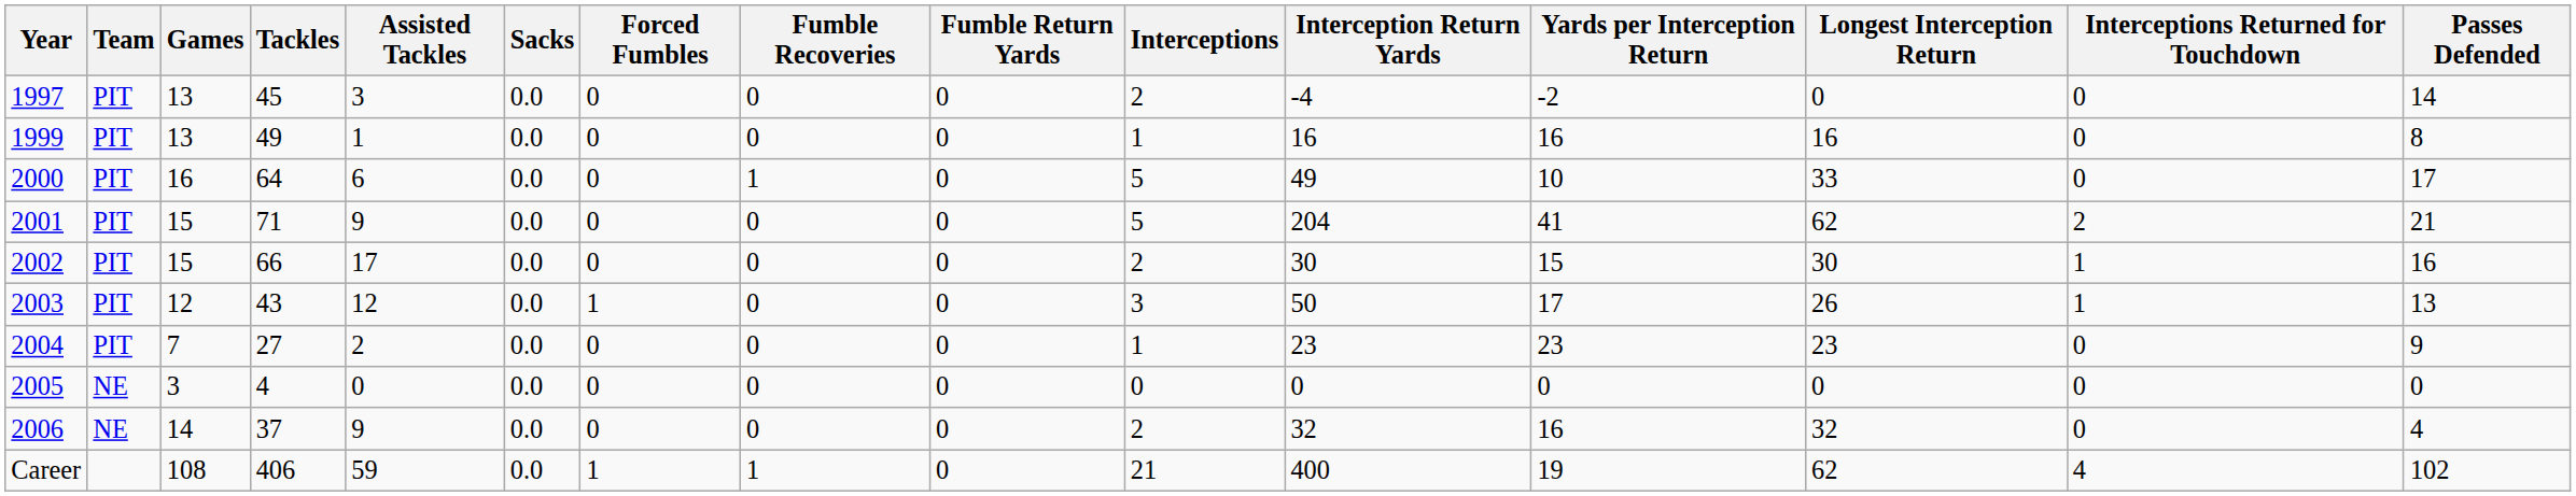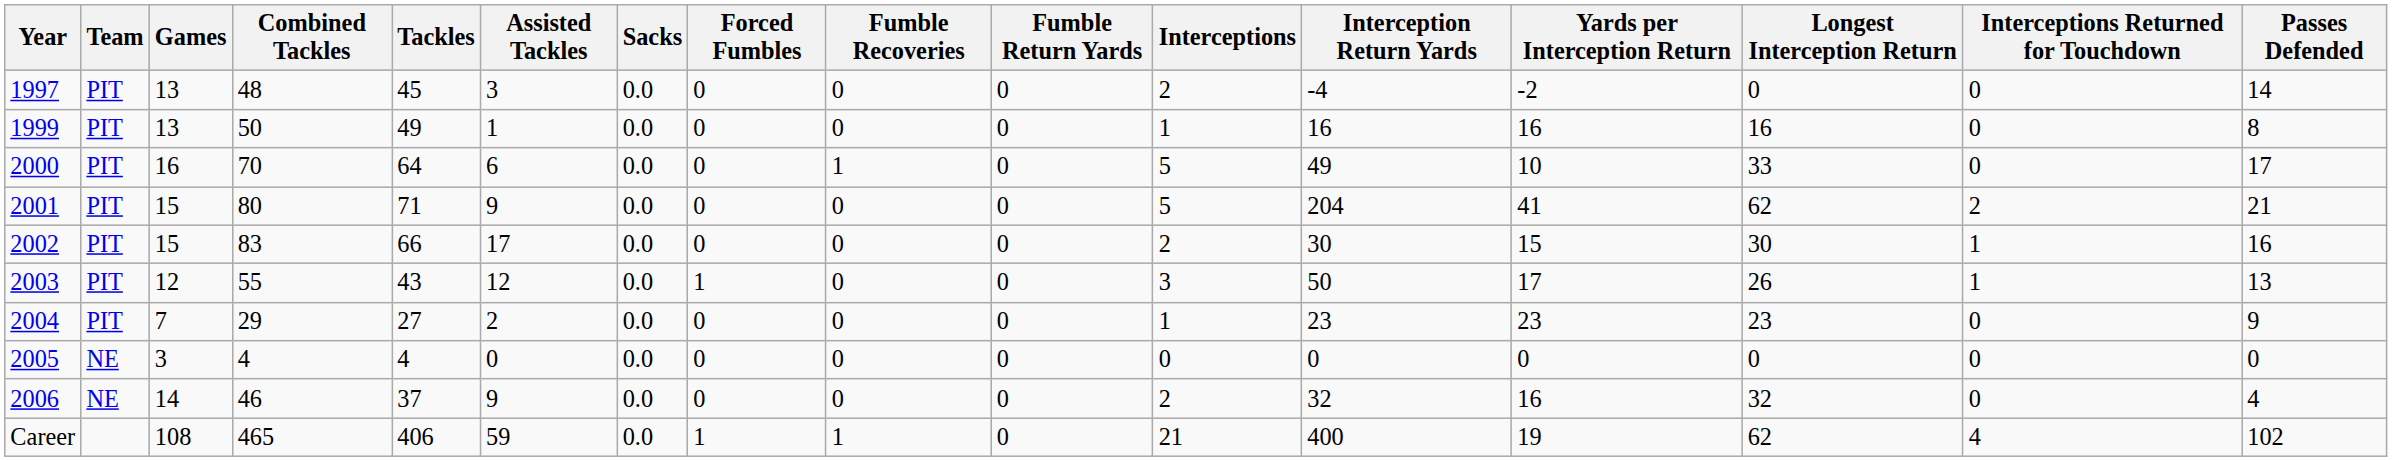+ column: Combined Tackles | 48 | 50 | 70 | 80 | 83 | 55 | 29 | 4 | 46 | 465
